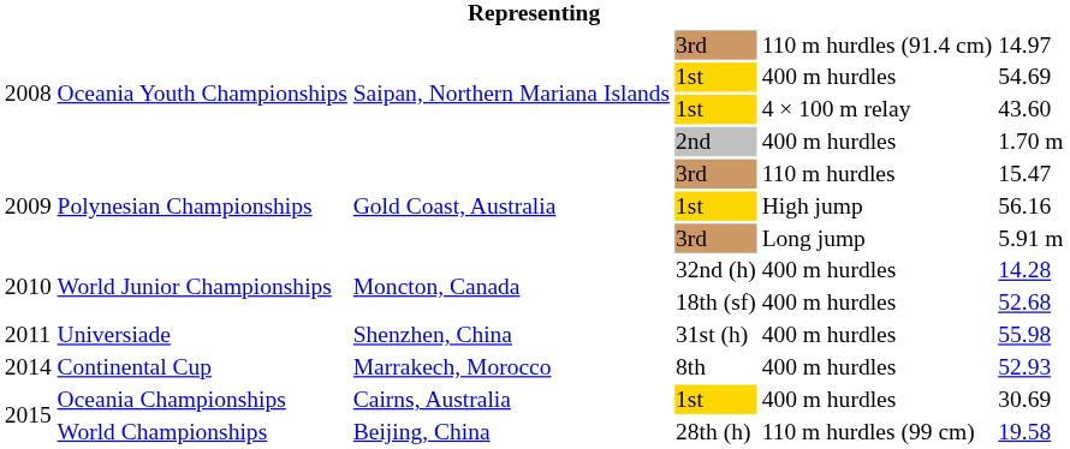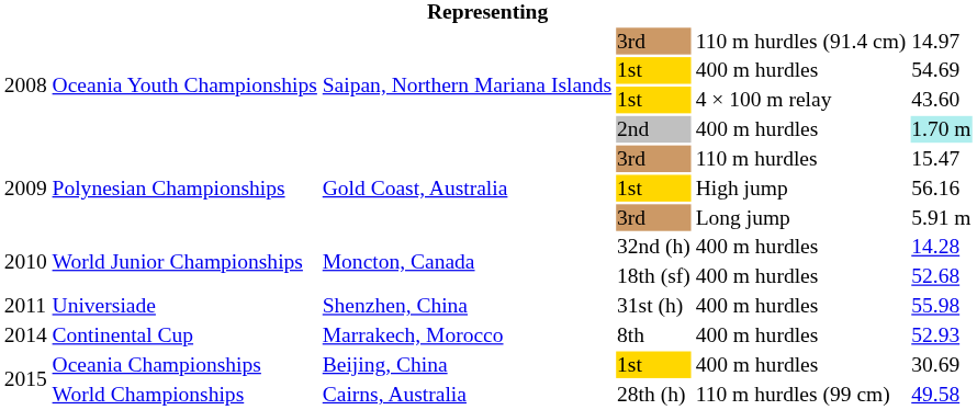2nd | column 6: no background -> paleturquoise background
Oceania Championships / 1st | column 3: Cairns, Australia -> Beijing, China
28th (h) | column 3: Beijing, China -> Cairns, Australia
28th (h) | column 6: 19.58 -> 49.58
